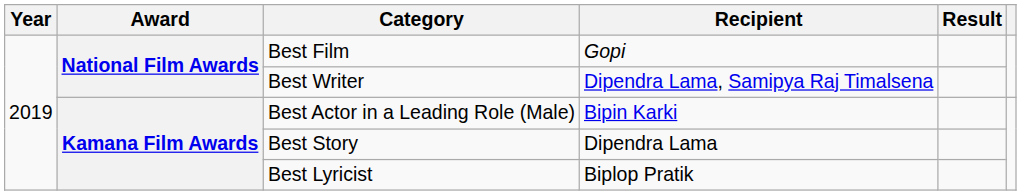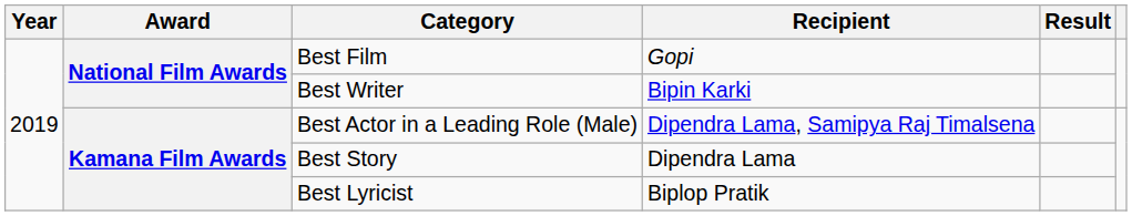Best Writer | Recipient: Dipendra Lama, Samipya Raj Timalsena -> Bipin Karki
Best Actor in a Leading Role (Male) | Recipient: Bipin Karki -> Dipendra Lama, Samipya Raj Timalsena
